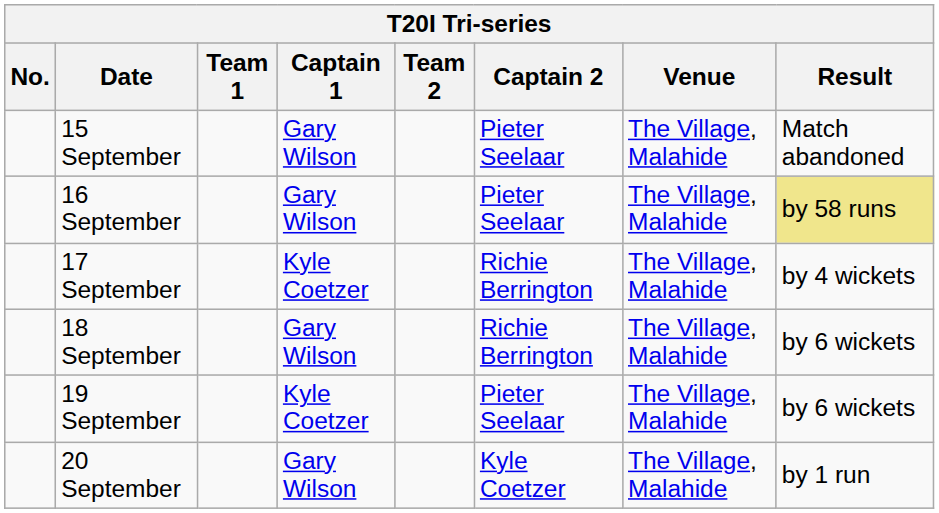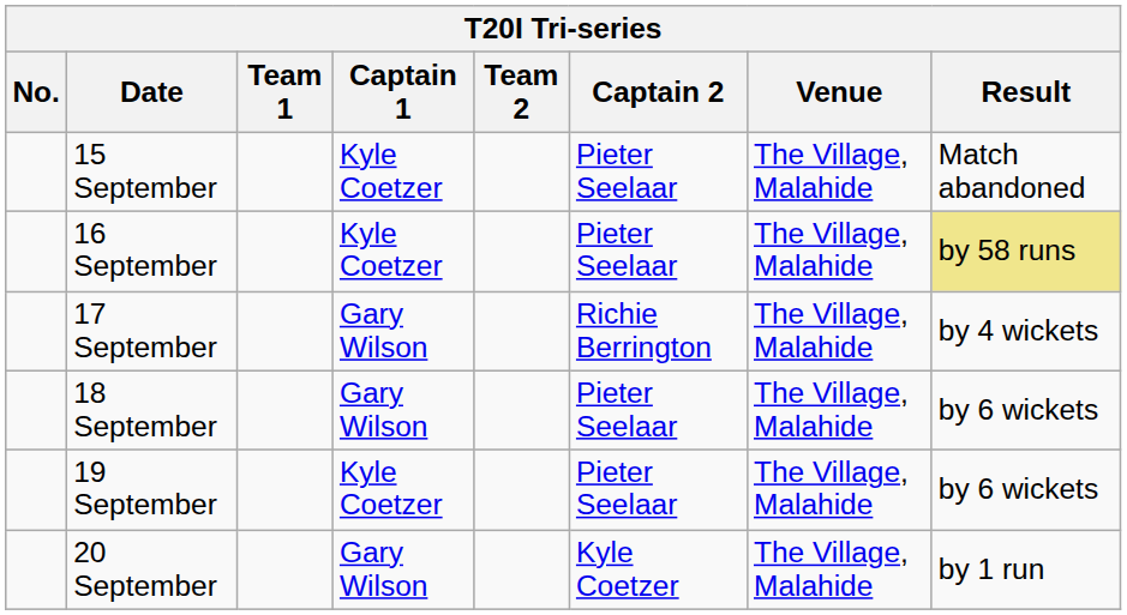15 September | Captain 1: Gary Wilson -> Kyle Coetzer
16 September | Captain 1: Gary Wilson -> Kyle Coetzer
17 September | Captain 1: Kyle Coetzer -> Gary Wilson
18 September | Captain 2: Richie Berrington -> Pieter Seelaar
